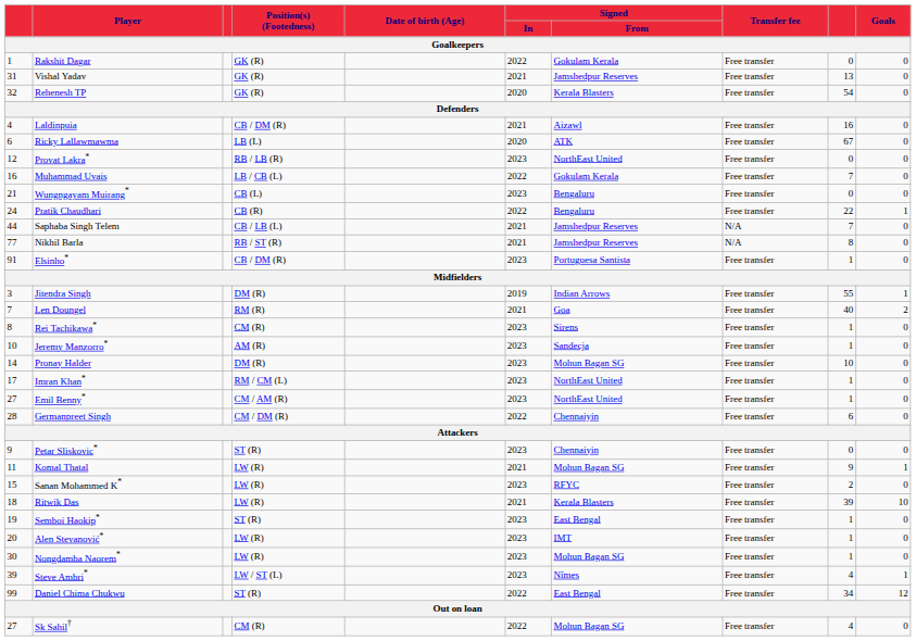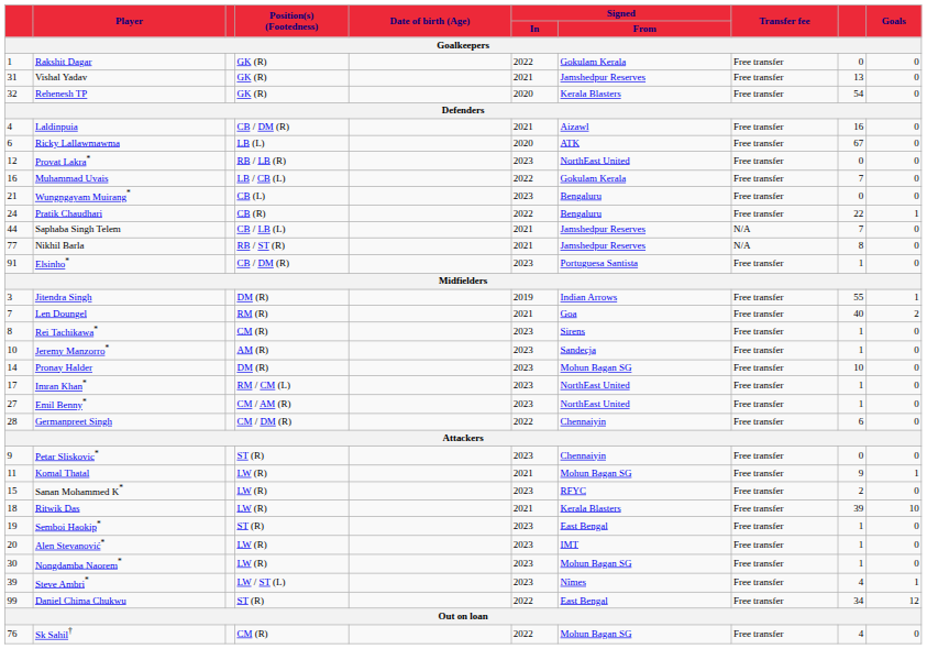Sk Sahil† | column 1: 27 -> 76
